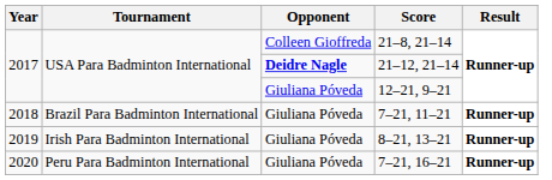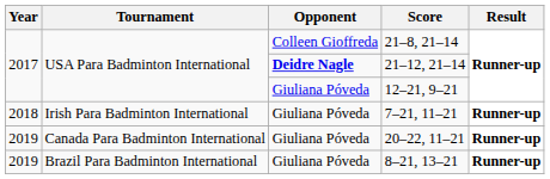7–21, 11–21 | Tournament: Brazil Para Badminton International -> Irish Para Badminton International
+ row: 2019 | Canada Para Badminton International | Giuliana Póveda | 20–22, 11–21 | Runner-up
8–21, 13–21 | Tournament: Irish Para Badminton International -> Brazil Para Badminton International
- row: 2020 | Peru Para Badminton International | Giuliana Póveda | 7–21, 16–21 | Runner-up
